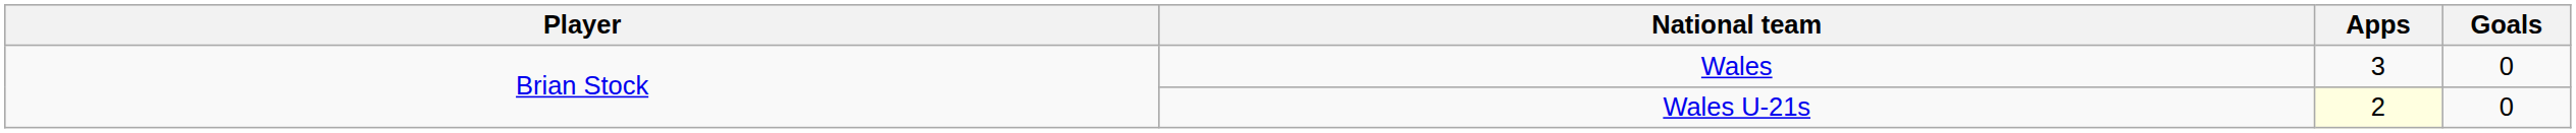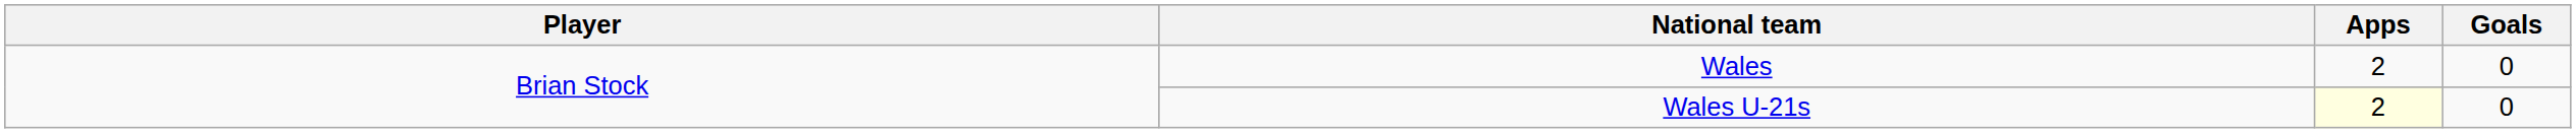Wales | Apps: 3 -> 2
